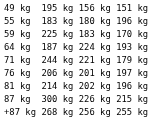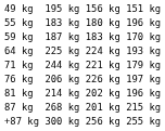59 kg | column 3: 225 kg -> 187 kg
64 kg | column 3: 187 kg -> 225 kg
76 kg | column 5: 201 kg -> 226 kg
87 kg | column 3: 300 kg -> 268 kg
87 kg | column 5: 226 kg -> 201 kg
+87 kg | column 3: 268 kg -> 300 kg
